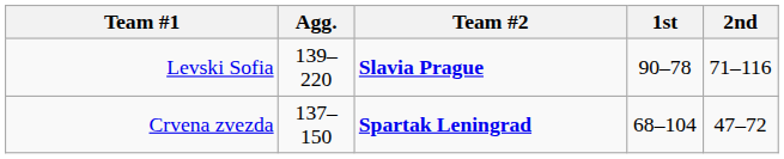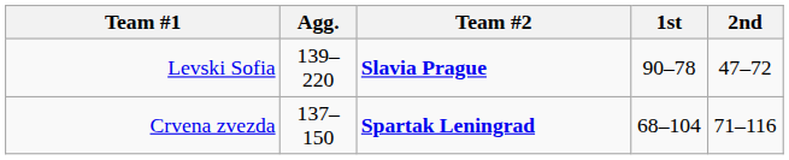Levski Sofia | 2nd: 71–116 -> 47–72
Crvena zvezda | 2nd: 47–72 -> 71–116
